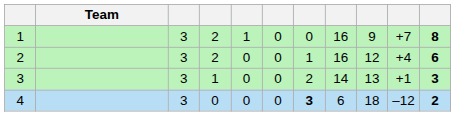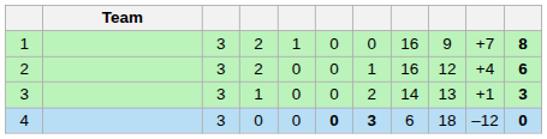4 | column 6: normal -> bold
4 | column 11: 2 -> 0
